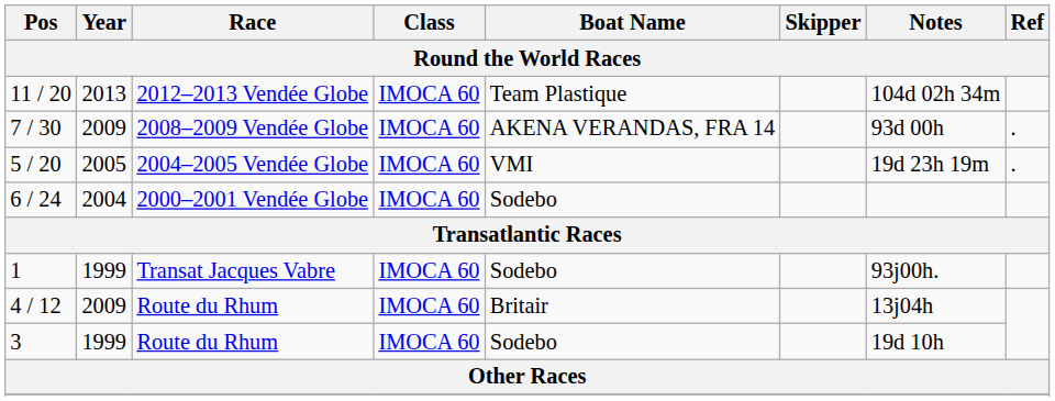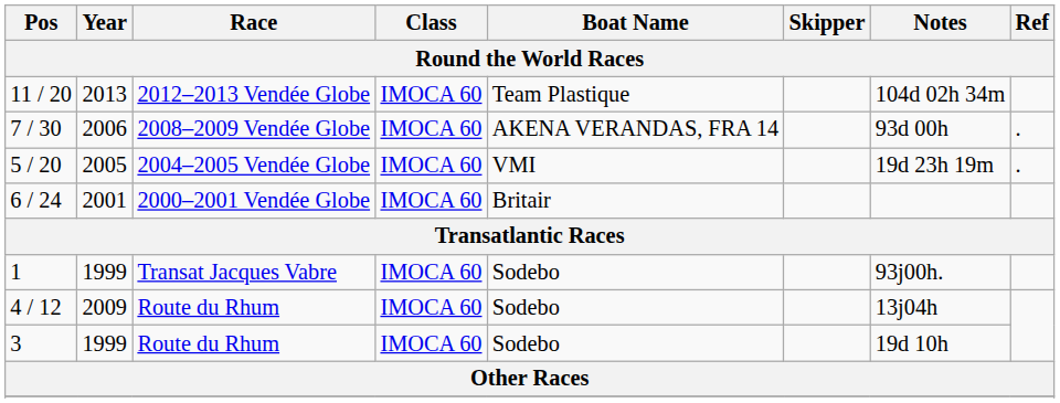7 / 30 | Year: 2009 -> 2006
6 / 24 | Year: 2004 -> 2001
6 / 24 | Boat Name: Sodebo -> Britair
4 / 12 | Boat Name: Britair -> Sodebo
